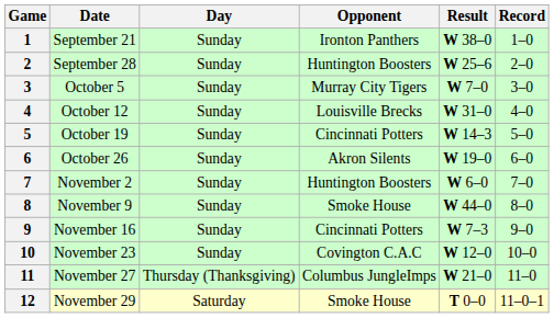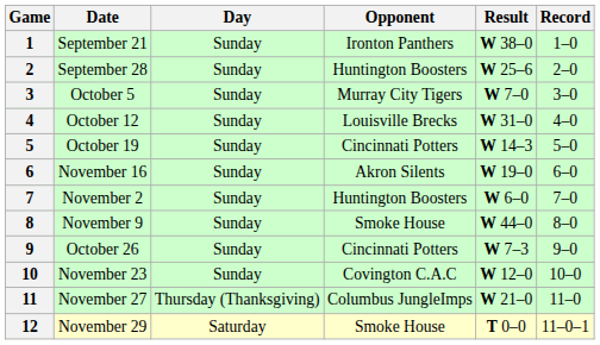6 | Date: October 26 -> November 16
9 | Date: November 16 -> October 26
